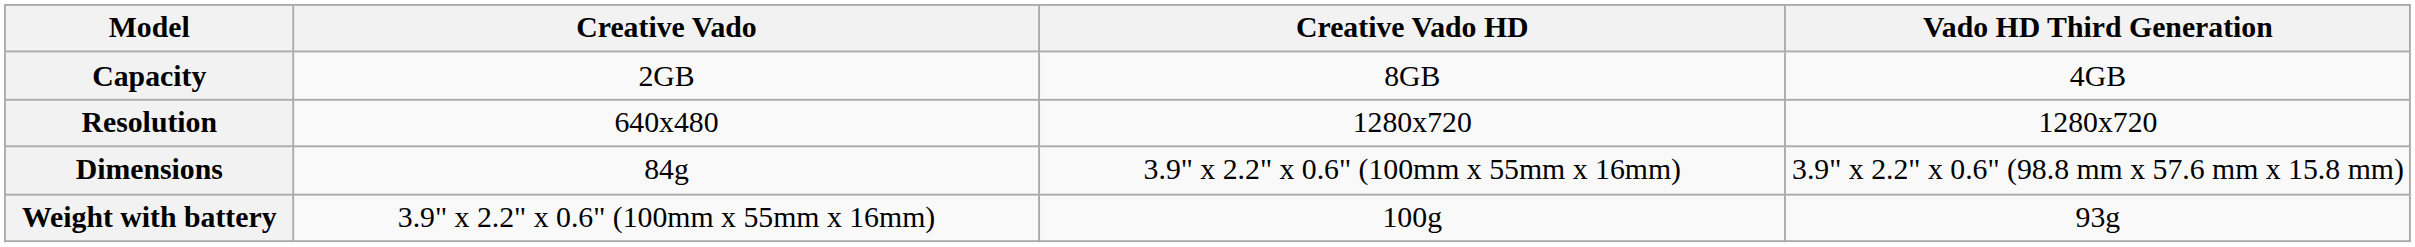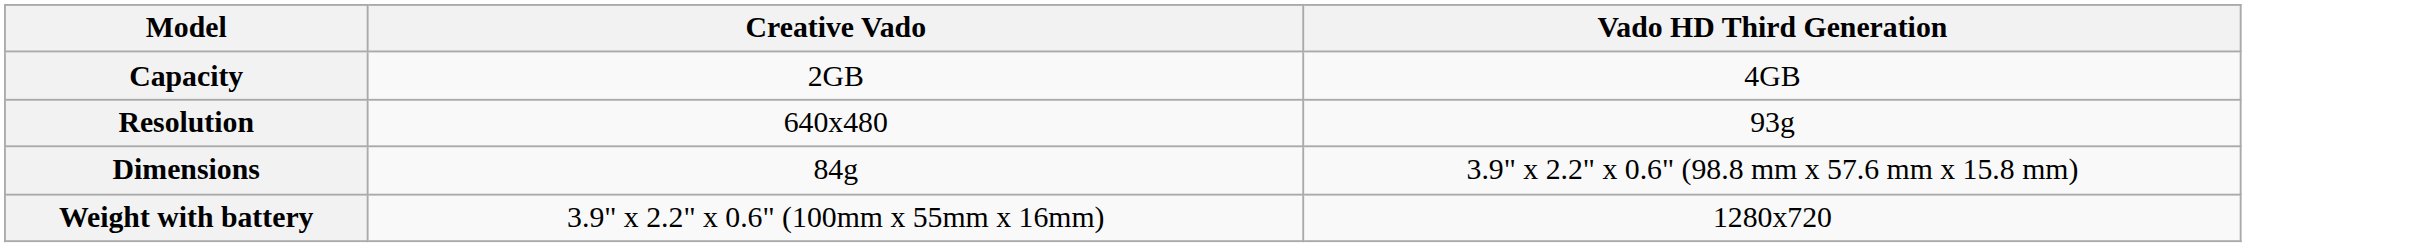- column: Creative Vado HD | 8GB | 1280x720 | 3.9" x 2.2" x 0.6" (100mm x 55mm x 16mm) | 100g
Resolution | Vado HD Third Generation: 1280x720 -> 93g
Weight with battery | Vado HD Third Generation: 93g -> 1280x720
